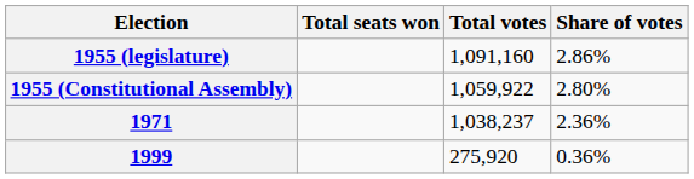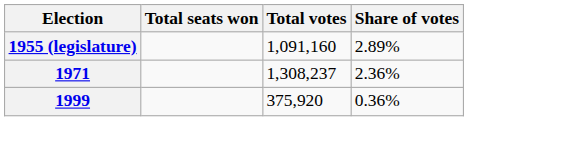1955 (legislature) | Share of votes: 2.86% -> 2.89%
- row: 1955 (Constitutional Assembly) | 1,059,922 | 2.80%
1971 | Total votes: 1,038,237 -> 1,308,237
1999 | Total votes: 275,920 -> 375,920
